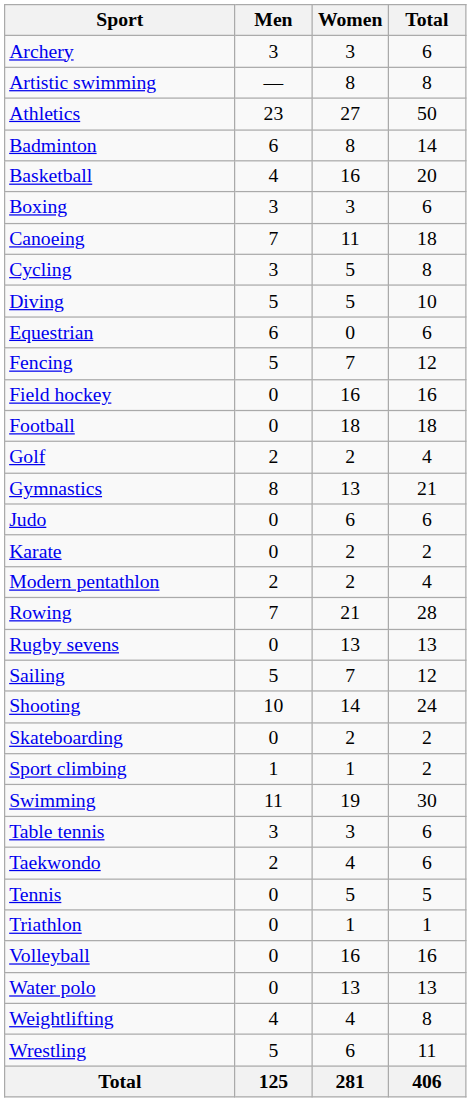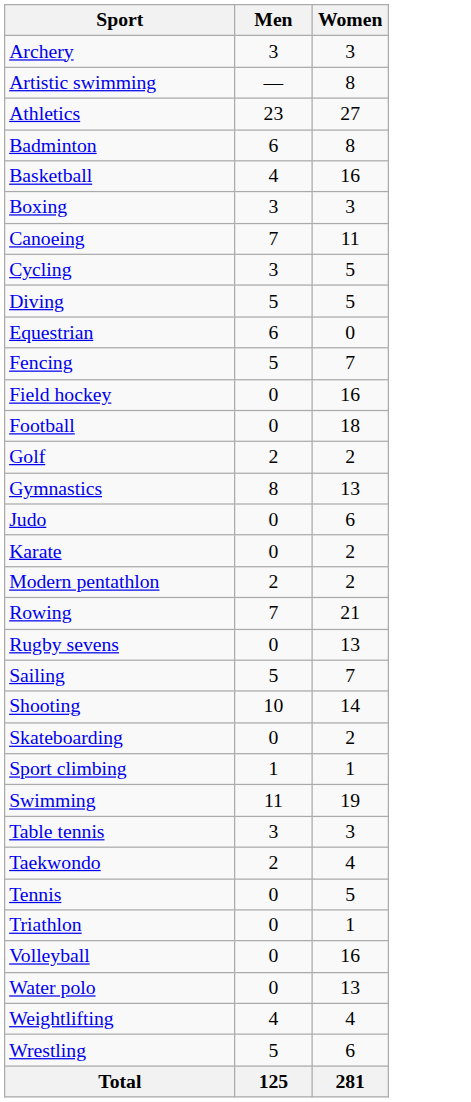- column: Total | 6 | 8 | 50 | 14 | 20 | 6 | 18 | 8 | 10 | 6 | 12 | 16 | 18 | 4 | 21 | 6 | 2 | 4 | 28 | 13 | 12 | 24 | 2 | 2 | 30 | 6 | 6 | 5 | 1 | 16 | 13 | 8 | 11 | 406
